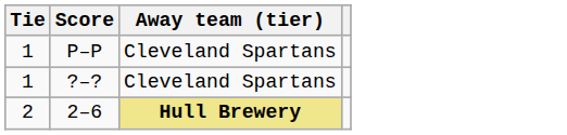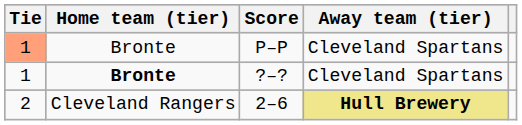+ column: Home team (tier) | Bronte | Bronte | Cleveland Rangers
P–P | Tie: no background -> lightsalmon background
